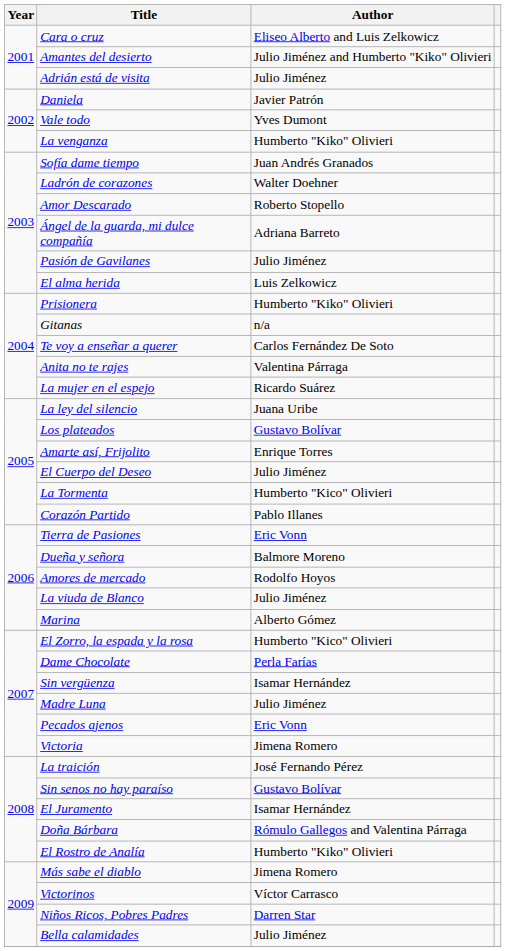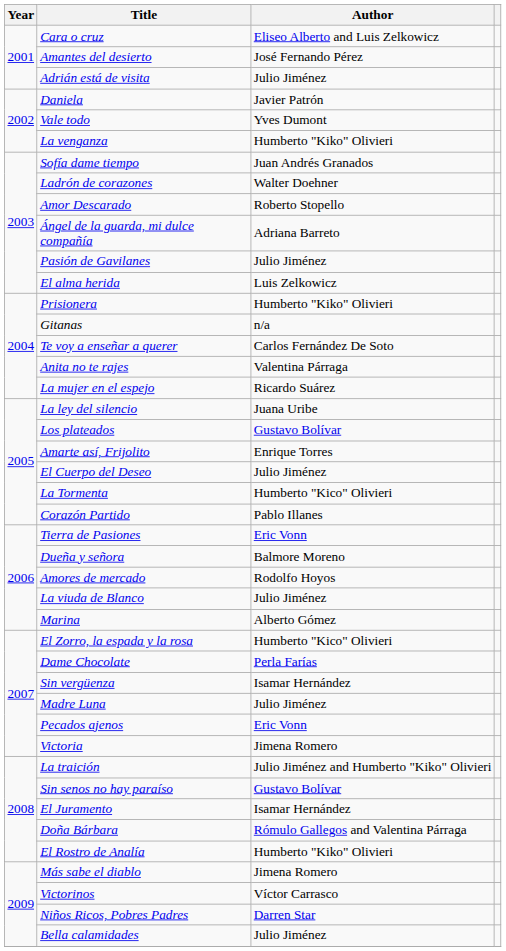Amantes del desierto | Author: Julio Jiménez and Humberto "Kiko" Olivieri -> José Fernando Pérez
La traición | Author: José Fernando Pérez -> Julio Jiménez and Humberto "Kiko" Olivieri
